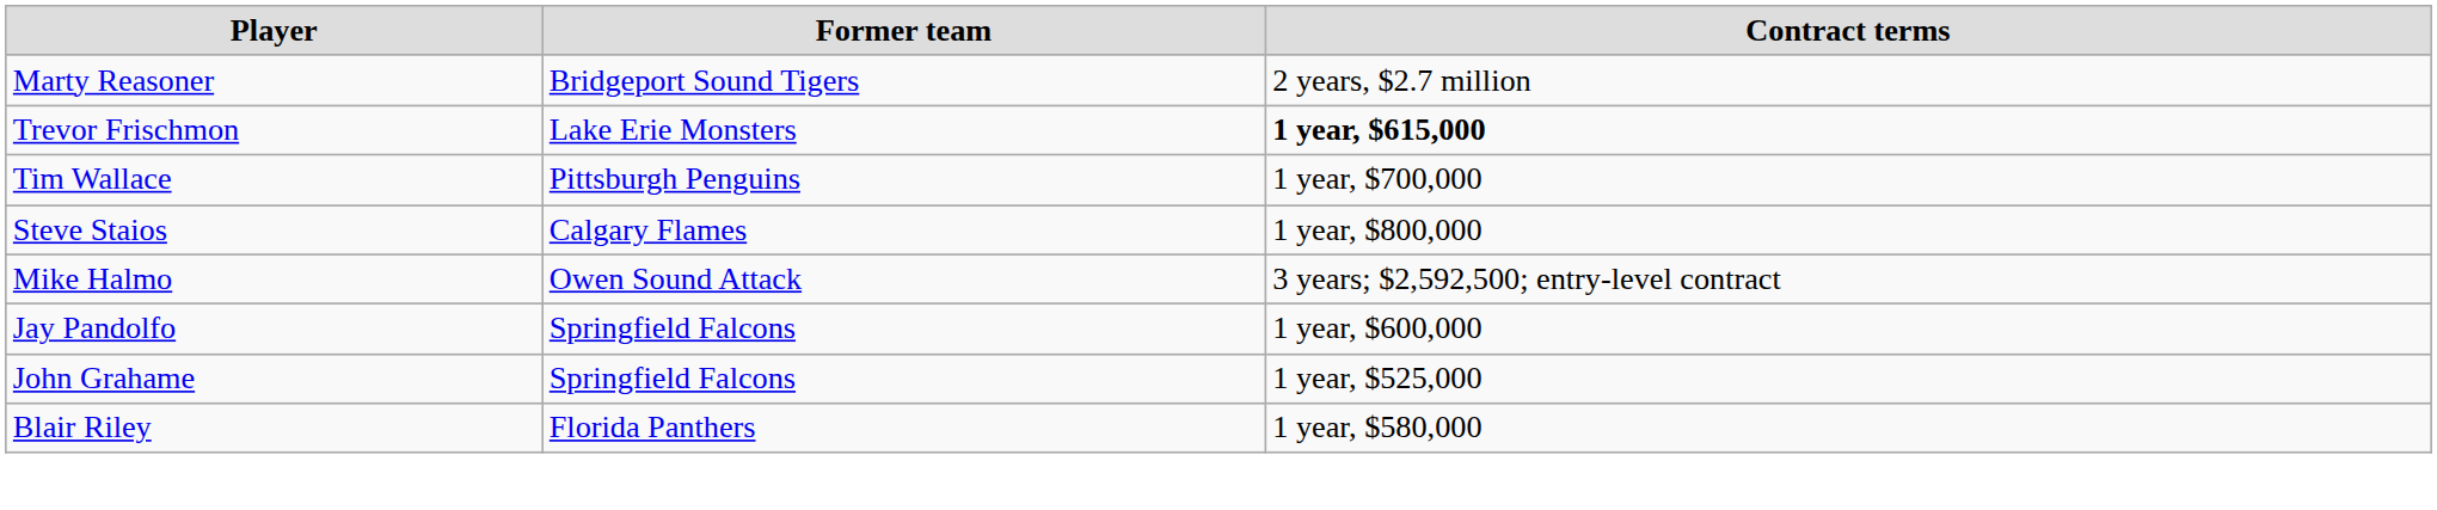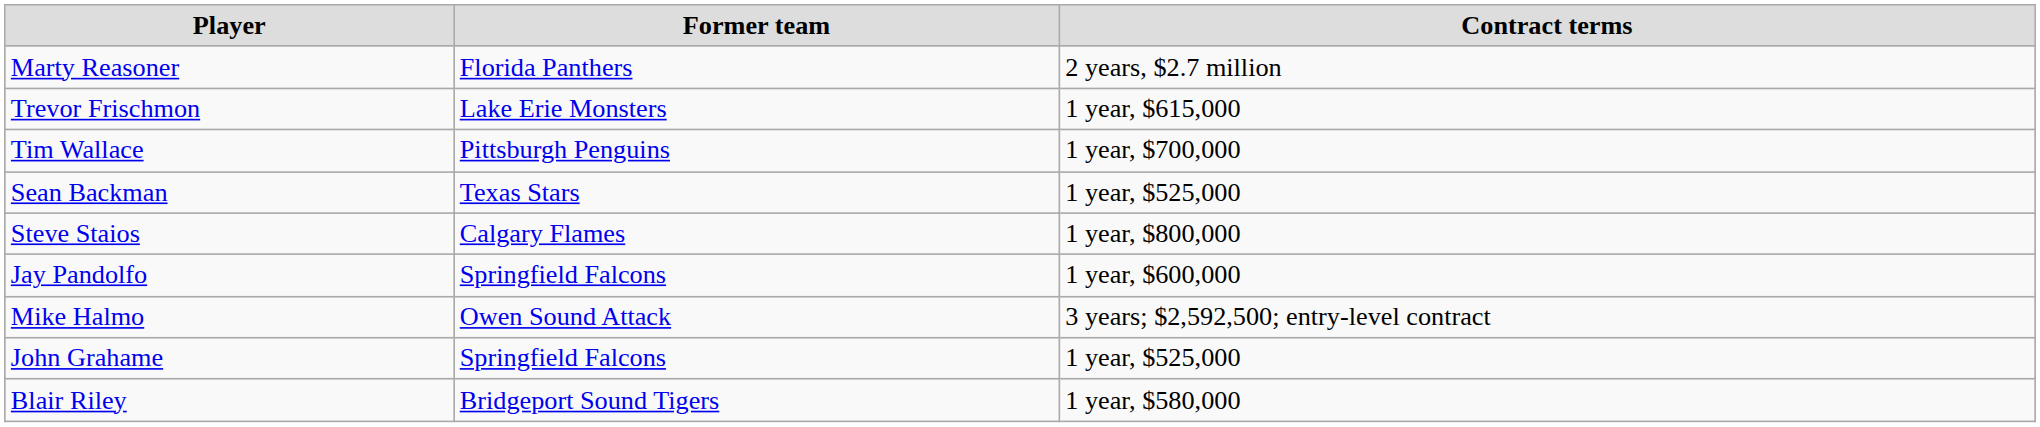Marty Reasoner | Former team: Bridgeport Sound Tigers -> Florida Panthers
Trevor Frischmon | Contract terms: bold -> normal
+ row: Sean Backman | Texas Stars | 1 year, $525,000
rows swapped: Jay Pandolfo <-> Mike Halmo
Blair Riley | Former team: Florida Panthers -> Bridgeport Sound Tigers
